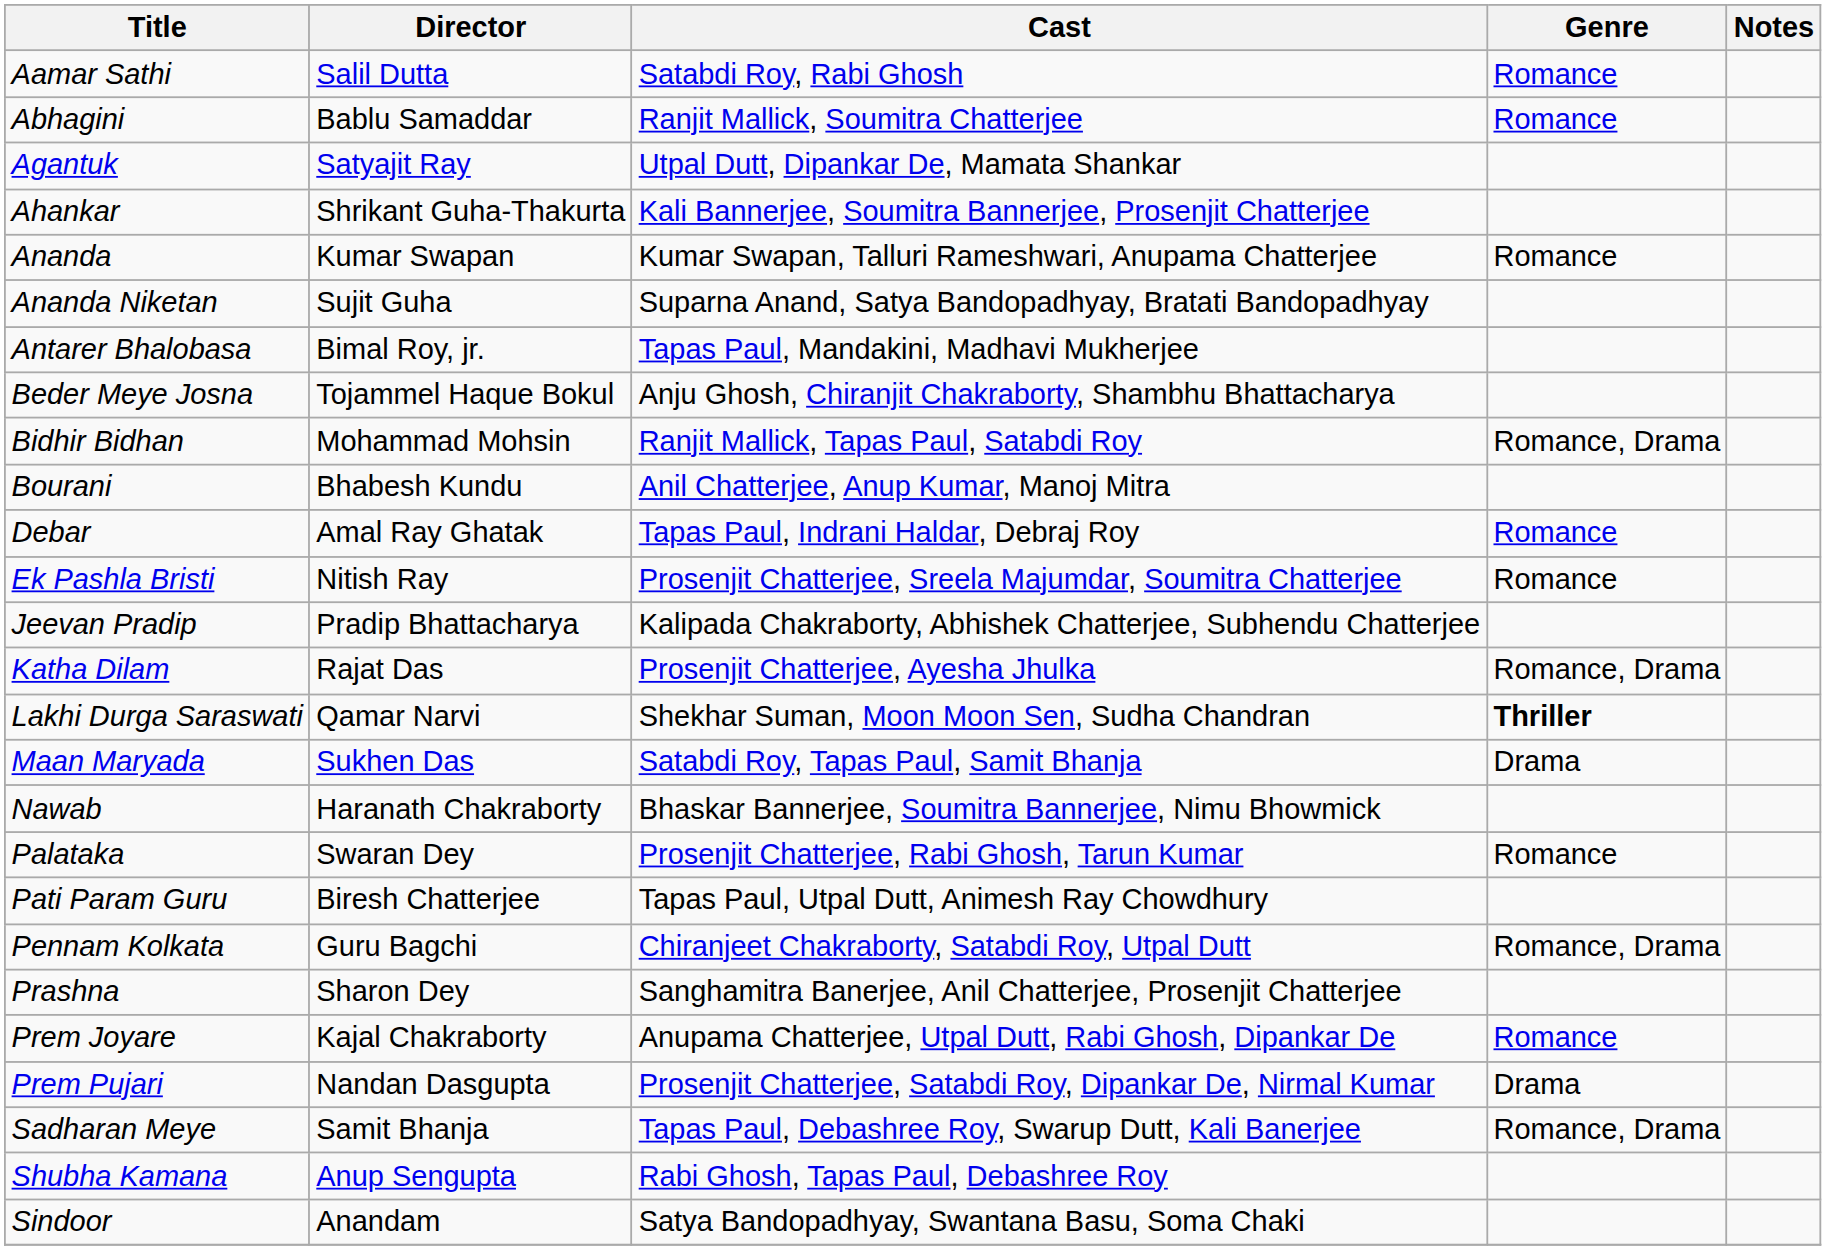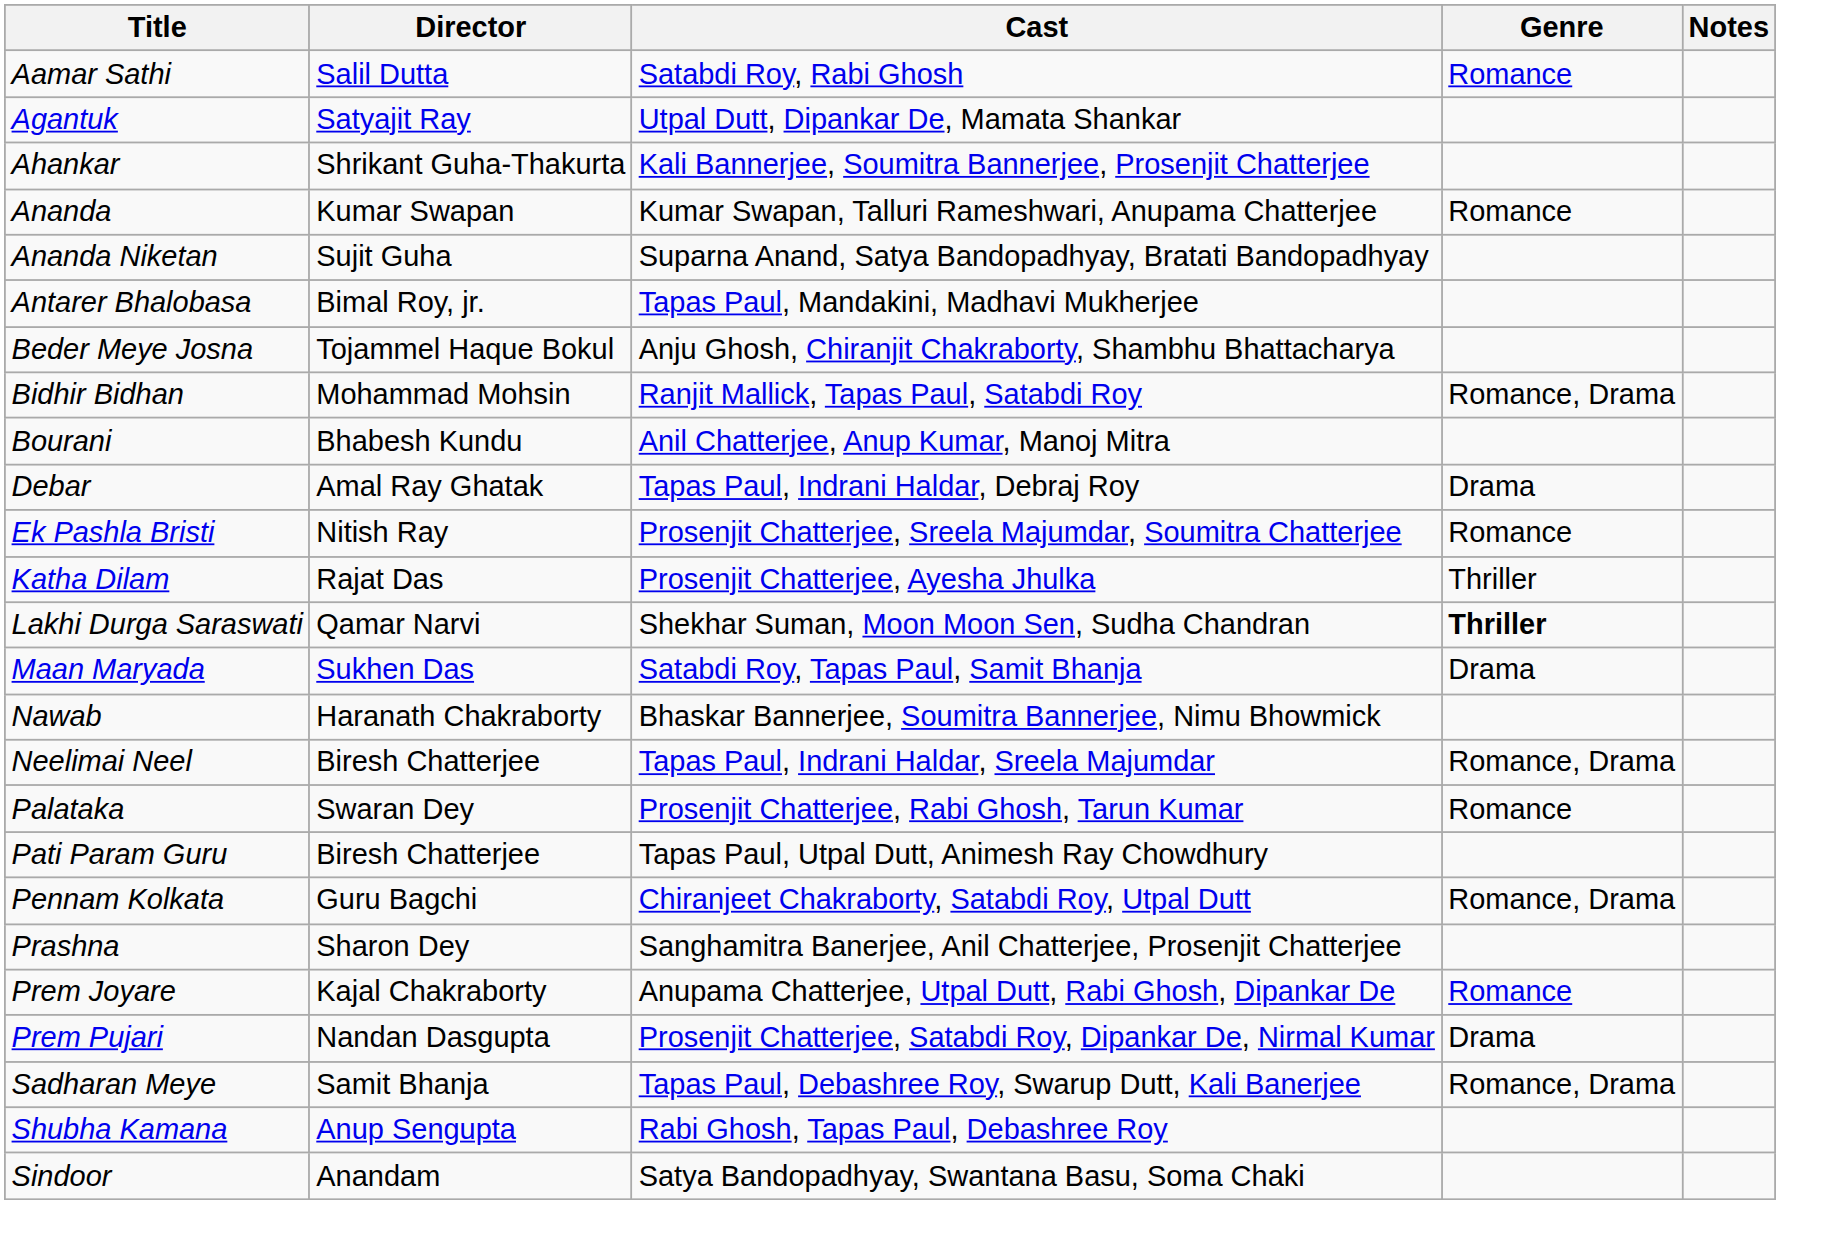- row: Abhagini | Bablu Samaddar | Ranjit Mallick, Soumitra Chatterjee | Romance
Debar | Genre: Romance -> Drama
- row: Jeevan Pradip | Pradip Bhattacharya | Kalipada Chakraborty, Abhishek Chatterjee, Subhendu Chatterjee
Katha Dilam | Genre: Romance, Drama -> Thriller
+ row: Neelimai Neel | Biresh Chatterjee | Tapas Paul, Indrani Haldar, Sreela Majumdar | Romance, Drama
